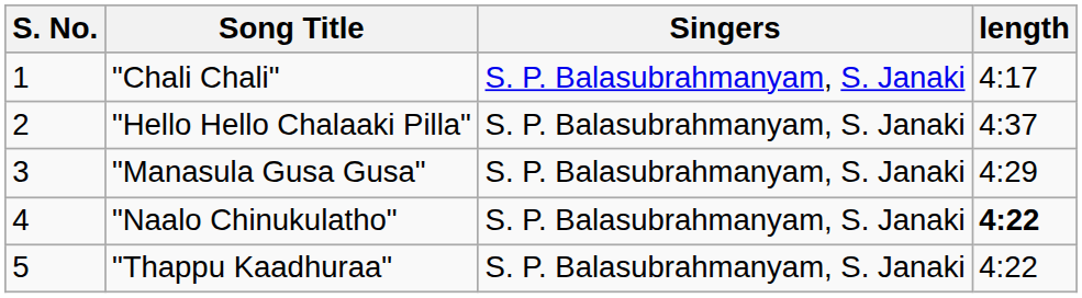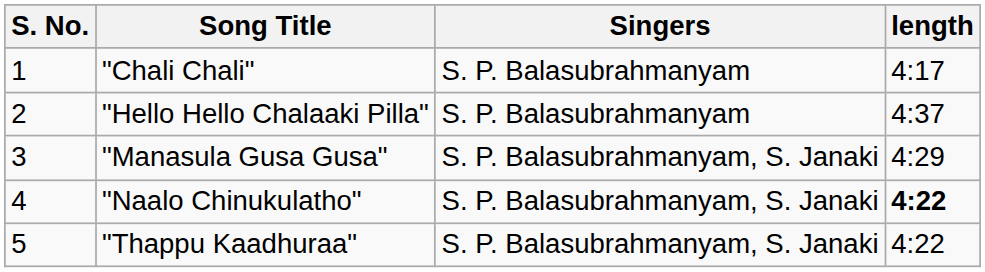"Chali Chali" | Singers: S. P. Balasubrahmanyam, S. Janaki -> S. P. Balasubrahmanyam
"Hello Hello Chalaaki Pilla" | Singers: S. P. Balasubrahmanyam, S. Janaki -> S. P. Balasubrahmanyam
